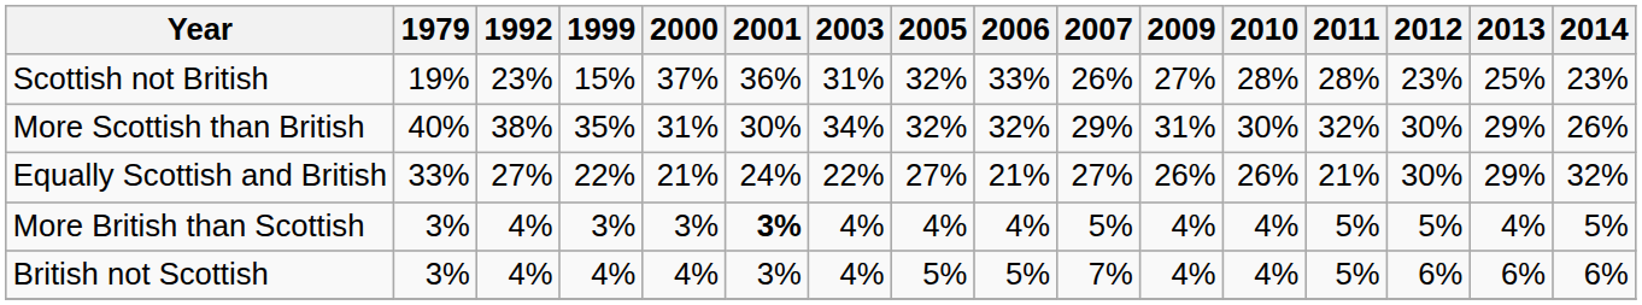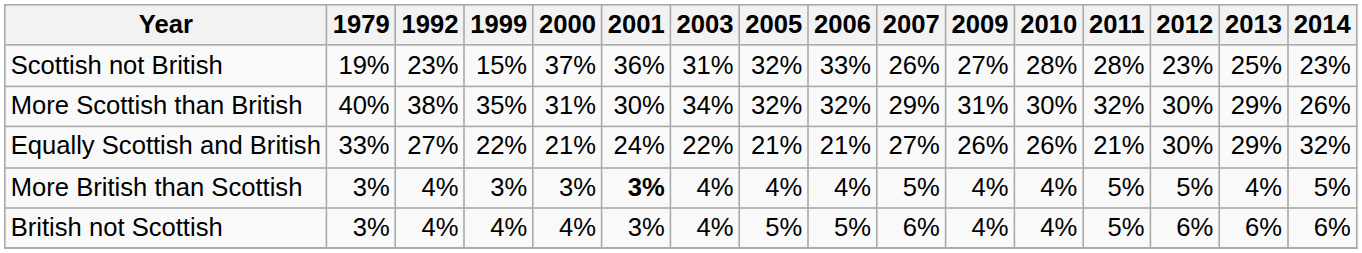Equally Scottish and British | 2005: 27% -> 21%
British not Scottish | 2007: 7% -> 6%
